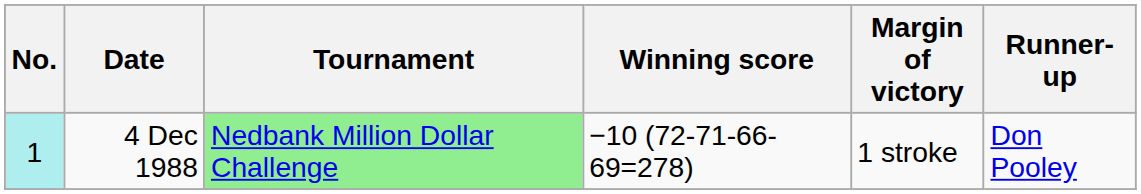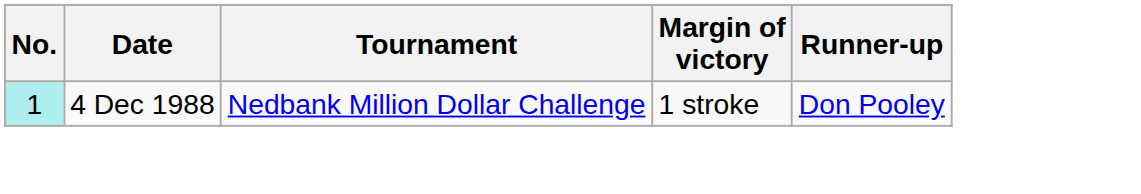- column: Winning score | −10 (72-71-66-69=278)
4 Dec 1988 | Tournament: lightgreen background -> no background
